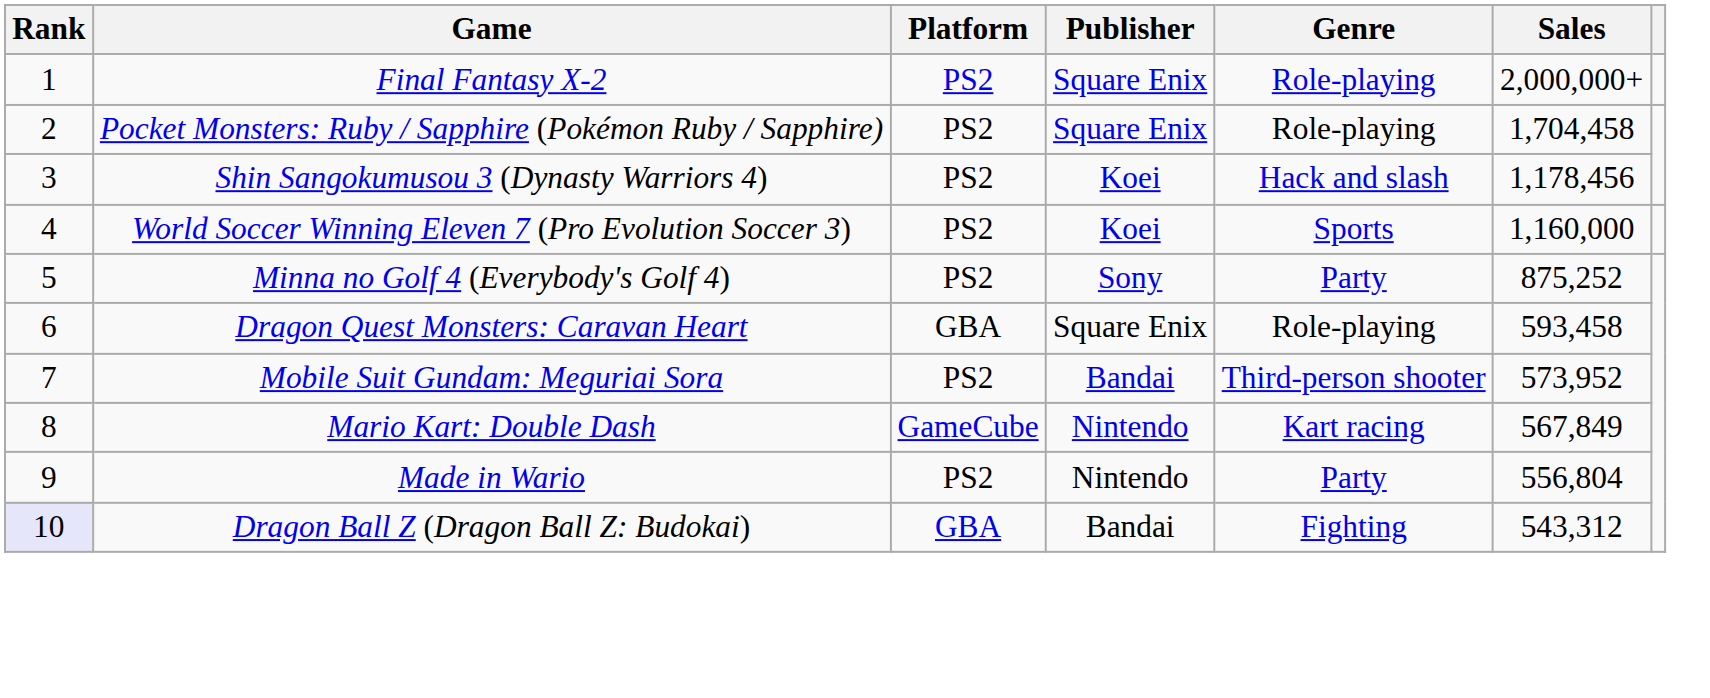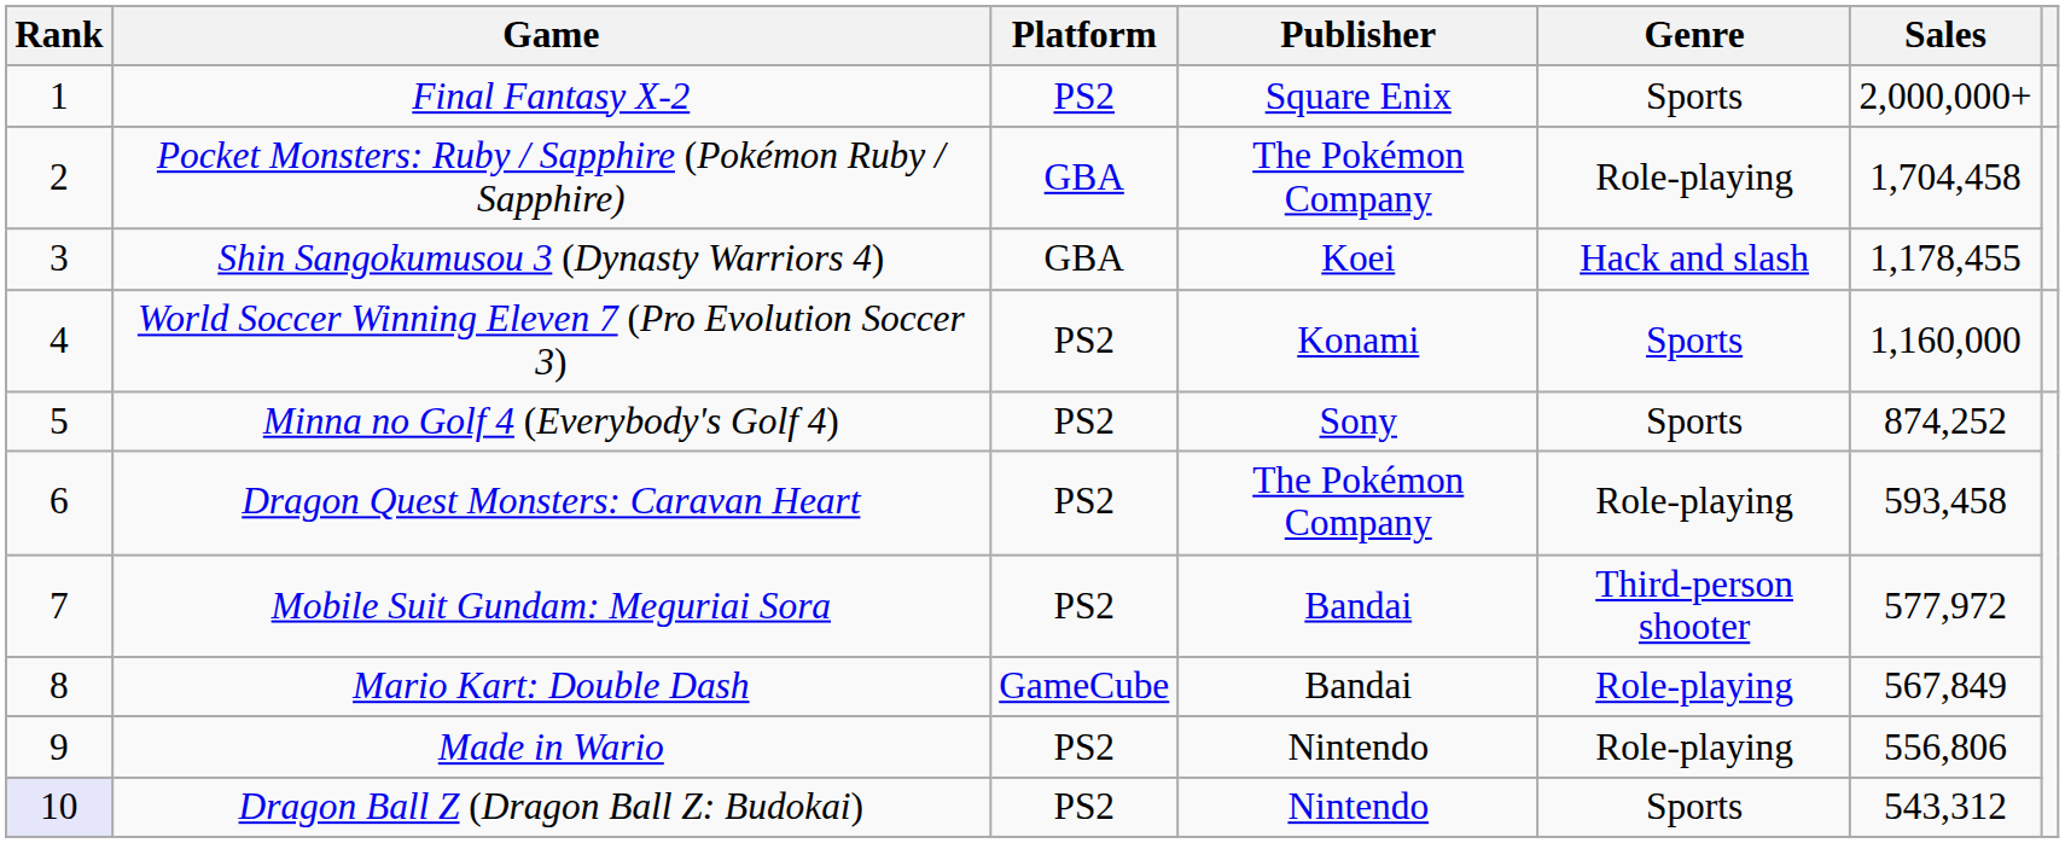Final Fantasy X-2 | Genre: Role-playing -> Sports
Pocket Monsters: Ruby / Sapphire (Pokémon Ruby / Sapphire) | Platform: PS2 -> GBA
Pocket Monsters: Ruby / Sapphire (Pokémon Ruby / Sapphire) | Publisher: Square Enix -> The Pokémon Company
Shin Sangokumusou 3 (Dynasty Warriors 4) | Platform: PS2 -> GBA
Shin Sangokumusou 3 (Dynasty Warriors 4) | Sales: 1,178,456 -> 1,178,455
World Soccer Winning Eleven 7 (Pro Evolution Soccer 3) | Publisher: Koei -> Konami
Minna no Golf 4 (Everybody's Golf 4) | Genre: Party -> Sports
Minna no Golf 4 (Everybody's Golf 4) | Sales: 875,252 -> 874,252
Dragon Quest Monsters: Caravan Heart | Platform: GBA -> PS2
Dragon Quest Monsters: Caravan Heart | Publisher: Square Enix -> The Pokémon Company
Mobile Suit Gundam: Meguriai Sora | Sales: 573,952 -> 577,972
Mario Kart: Double Dash | Publisher: Nintendo -> Bandai
Mario Kart: Double Dash | Genre: Kart racing -> Role-playing
Made in Wario | Genre: Party -> Role-playing
Made in Wario | Sales: 556,804 -> 556,806
Dragon Ball Z (Dragon Ball Z: Budokai) | Platform: GBA -> PS2
Dragon Ball Z (Dragon Ball Z: Budokai) | Publisher: Bandai -> Nintendo
Dragon Ball Z (Dragon Ball Z: Budokai) | Genre: Fighting -> Sports
